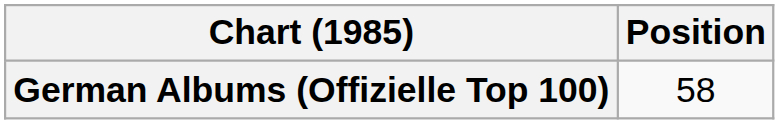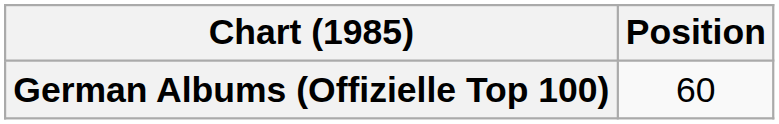German Albums (Offizielle Top 100) | Position: 58 -> 60
